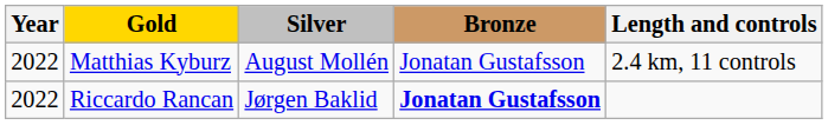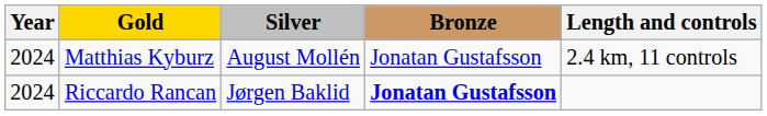Matthias Kyburz | Year: 2022 -> 2024
Riccardo Rancan | Year: 2022 -> 2024
